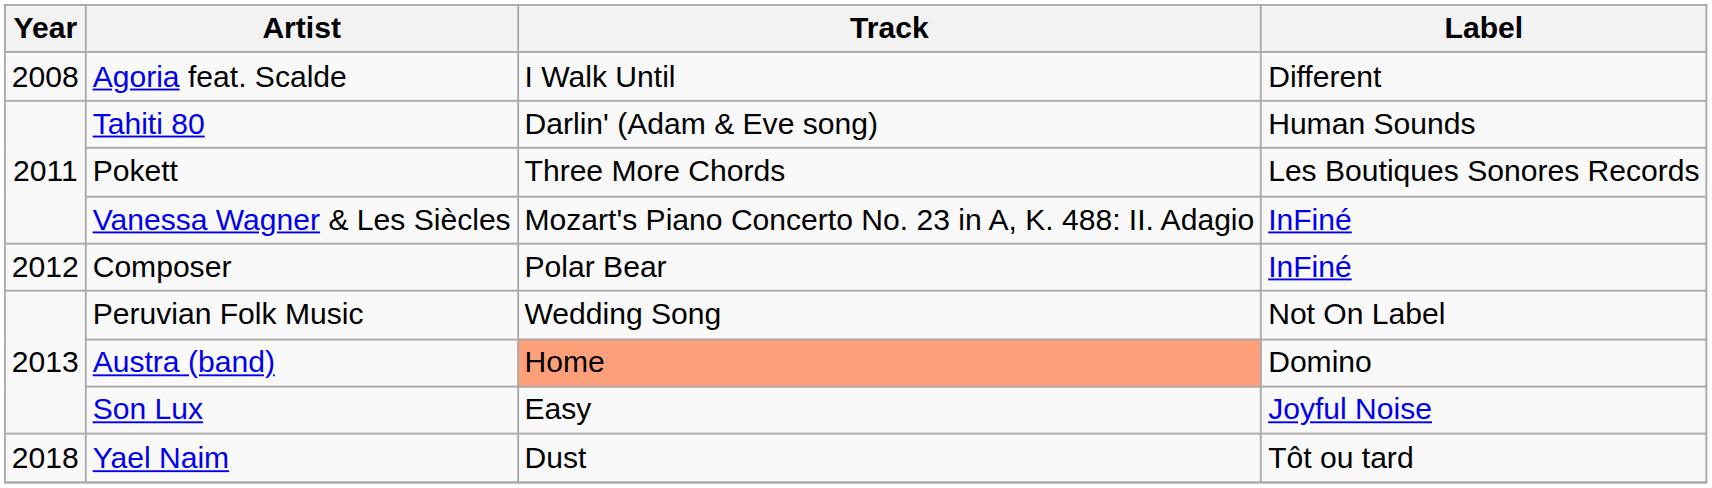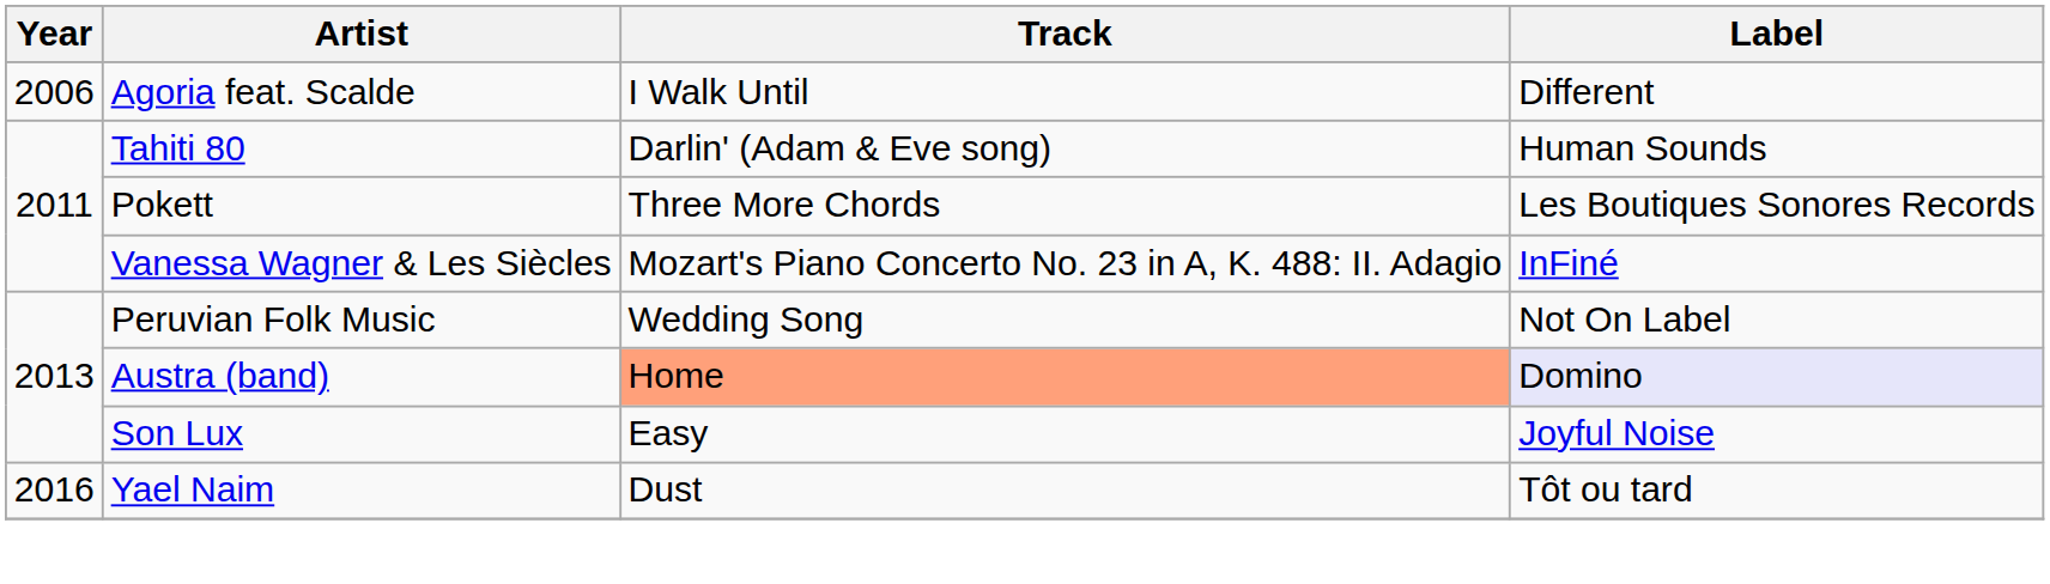Agoria feat. Scalde | Year: 2008 -> 2006
- row: 2012 | Composer | Polar Bear | InFiné
Austra (band) | Label: no background -> lavender background
Yael Naim | Year: 2018 -> 2016
